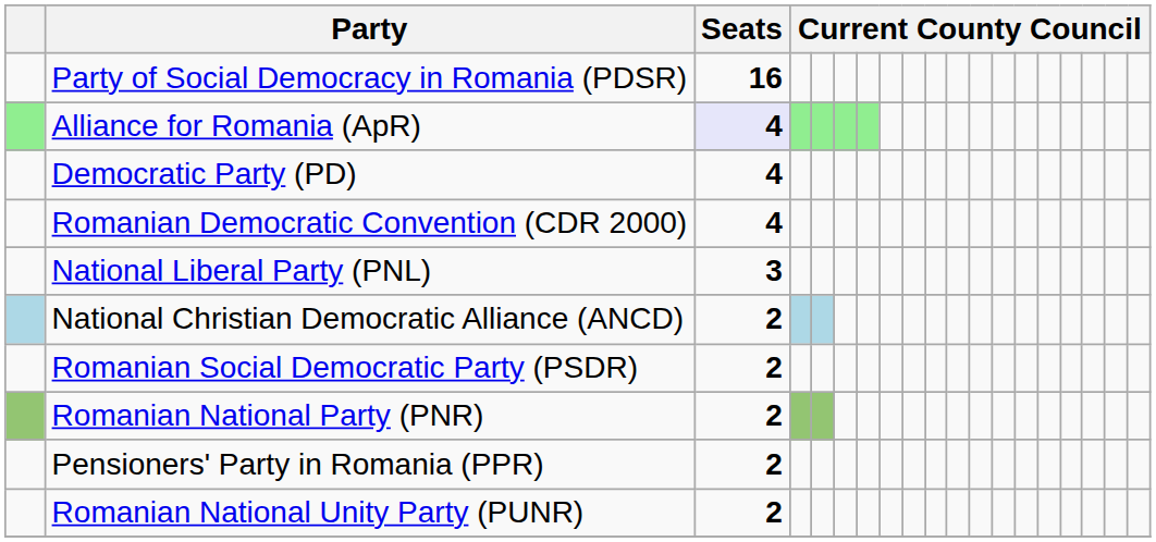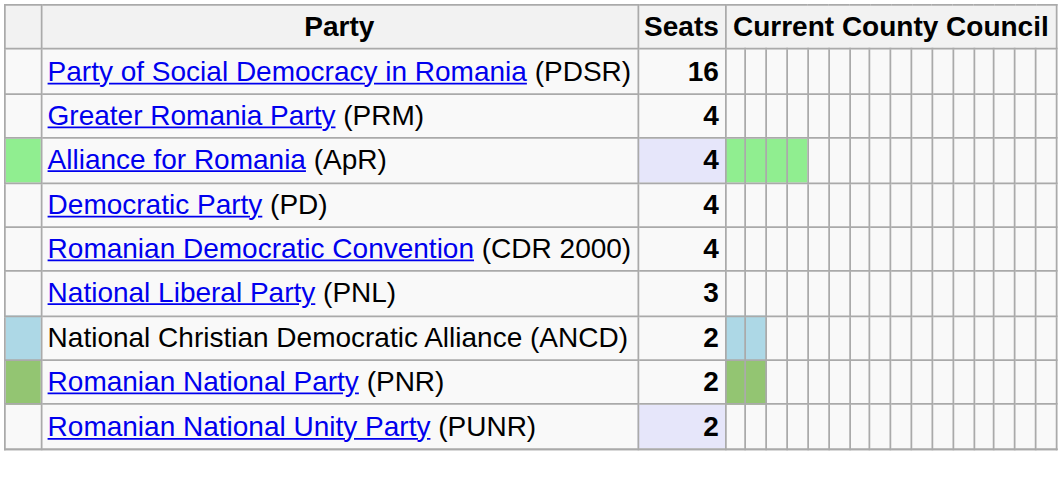+ row: Greater Romania Party (PRM) | 4
- row: Romanian Social Democratic Party (PSDR) | 2
- row: Pensioners' Party in Romania (PPR) | 2
Romanian National Unity Party (PUNR) | Seats: no background -> lavender background
